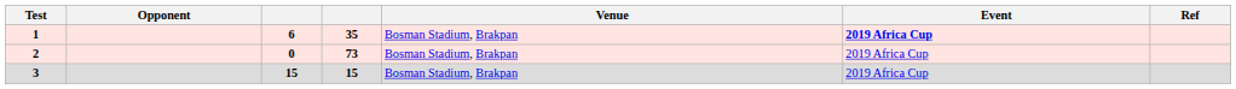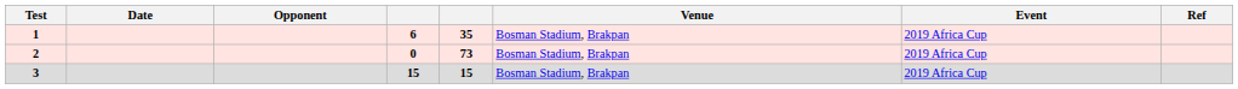+ column: Date
1 | Event: bold -> normal
